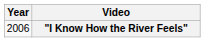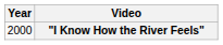"I Know How the River Feels" | Year: 2006 -> 2000
